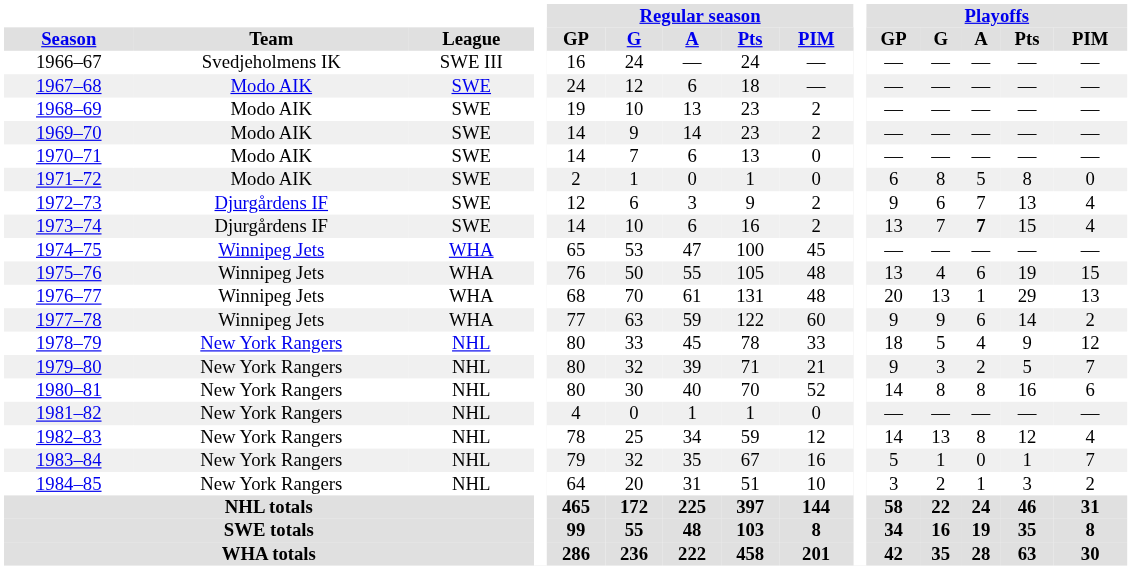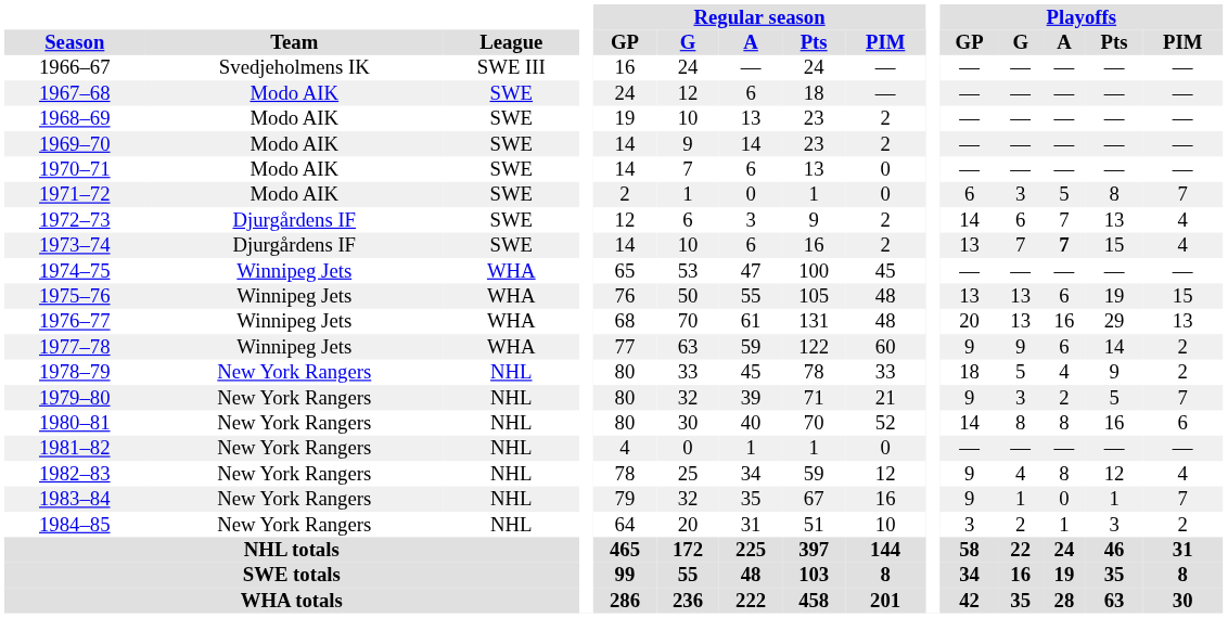1971–72 | Playoffs / G: 8 -> 3
1971–72 | Playoffs / PIM: 0 -> 7
1972–73 | Playoffs / GP: 9 -> 14
1975–76 | Playoffs / G: 4 -> 13
1976–77 | Playoffs / A: 1 -> 16
1978–79 | Playoffs / PIM: 12 -> 2
1982–83 | Playoffs / GP: 14 -> 9
1982–83 | Playoffs / G: 13 -> 4
1983–84 | Playoffs / GP: 5 -> 9
